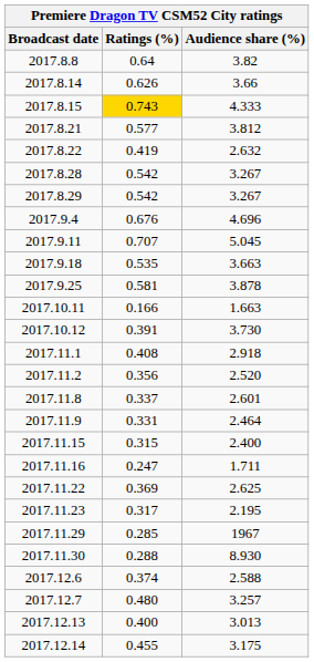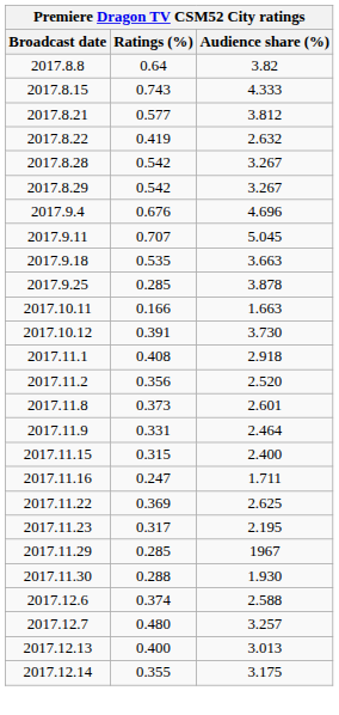- row: 2017.8.14 | 0.626 | 3.66
2017.8.15 | Ratings (%): gold background -> no background
2017.9.25 | Ratings (%): 0.581 -> 0.285
2017.11.8 | Ratings (%): 0.337 -> 0.373
2017.11.30 | Audience share (%): 8.930 -> 1.930
2017.12.14 | Ratings (%): 0.455 -> 0.355
